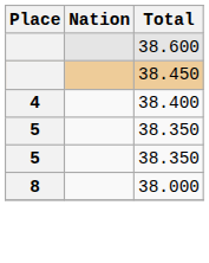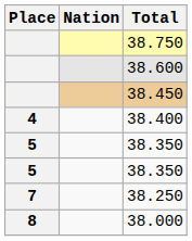+ row: 38.750
+ row: 7 | 38.250
